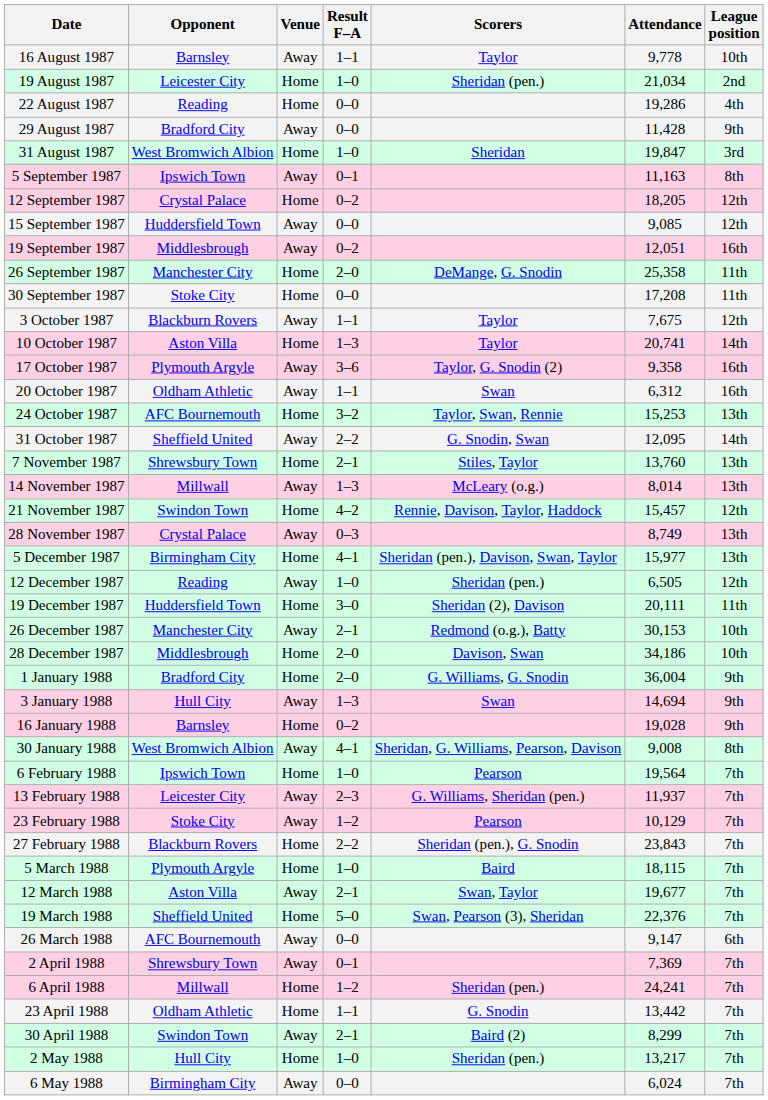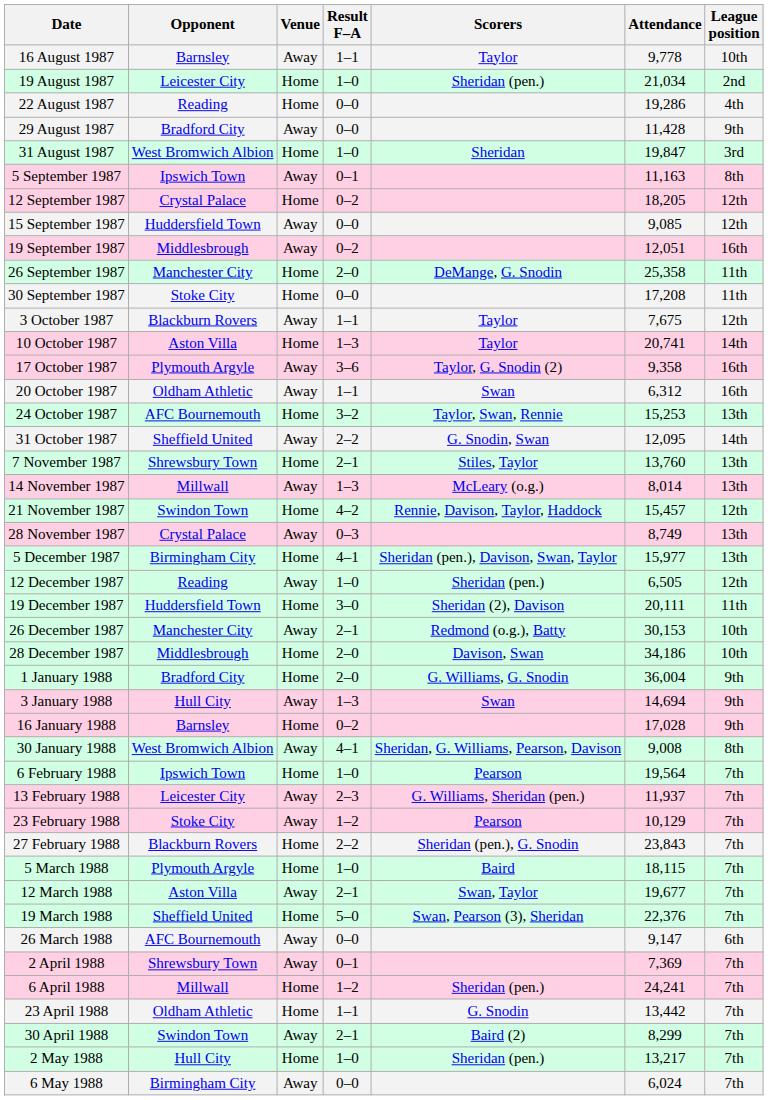16 January 1988 | Attendance: 19,028 -> 17,028
